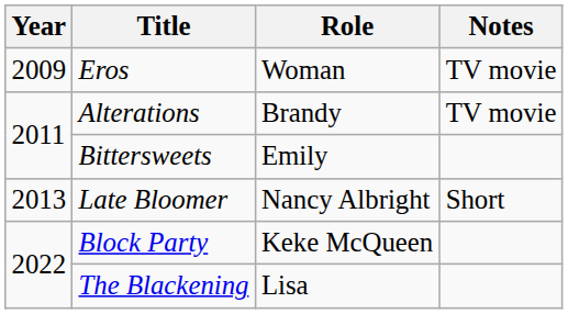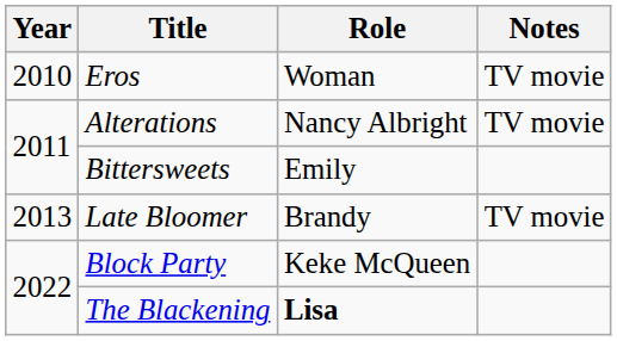Eros | Year: 2009 -> 2010
Alterations | Role: Brandy -> Nancy Albright
Late Bloomer | Role: Nancy Albright -> Brandy
Late Bloomer | Notes: Short -> TV movie
The Blackening | Role: normal -> bold
